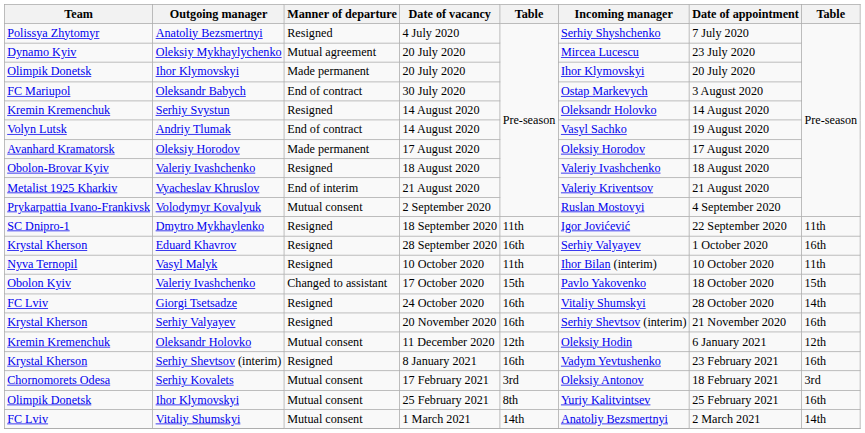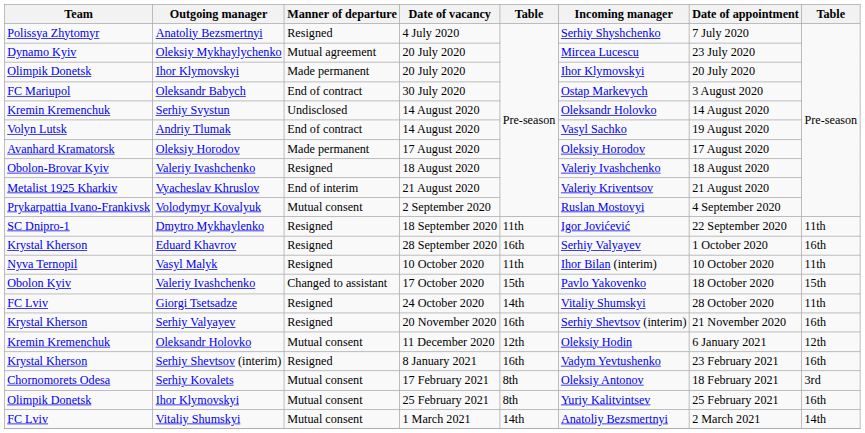Serhiy Svystun | Manner of departure: Resigned -> Undisclosed
Giorgi Tsetsadze | column 5: 16th -> 14th
Giorgi Tsetsadze | column 8: 14th -> 11th
Serhiy Kovalets | column 5: 3rd -> 8th
